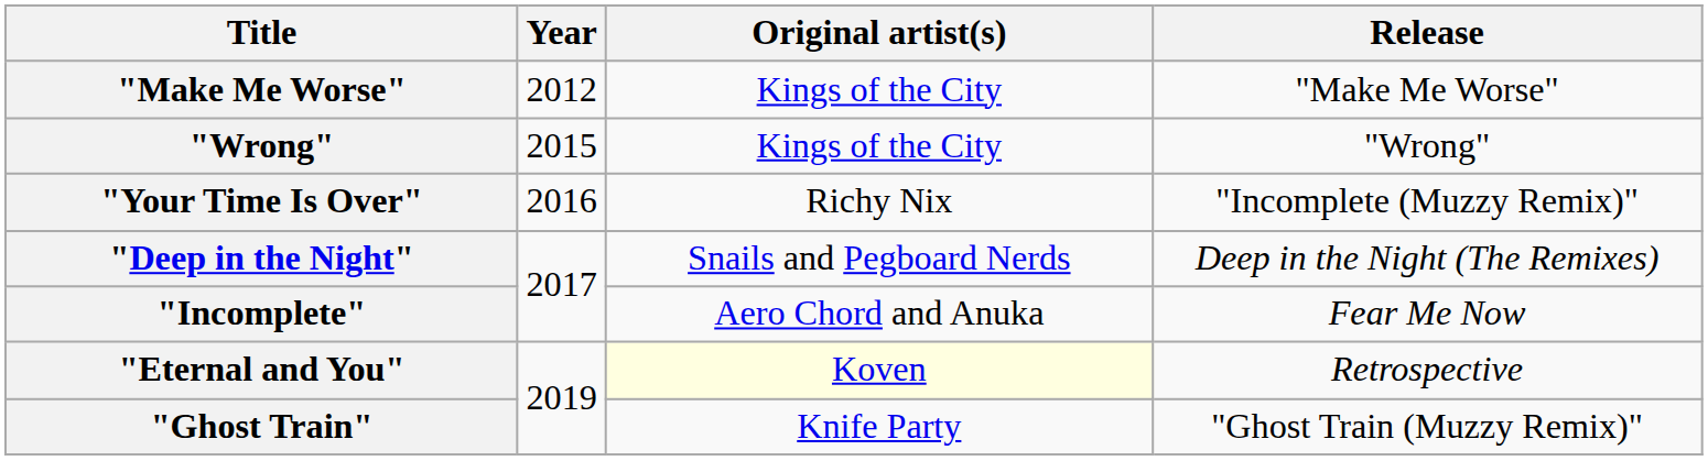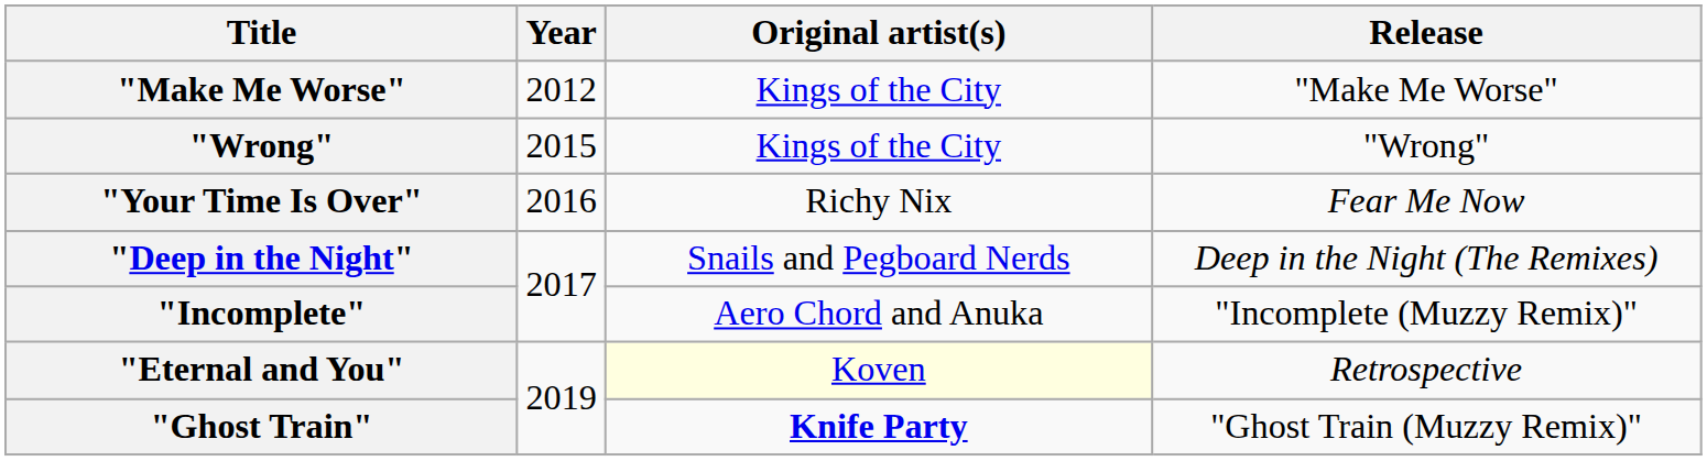"Your Time Is Over" | Release: "Incomplete (Muzzy Remix)" -> Fear Me Now
"Incomplete" | Release: Fear Me Now -> "Incomplete (Muzzy Remix)"
"Ghost Train" | Original artist(s): normal -> bold
